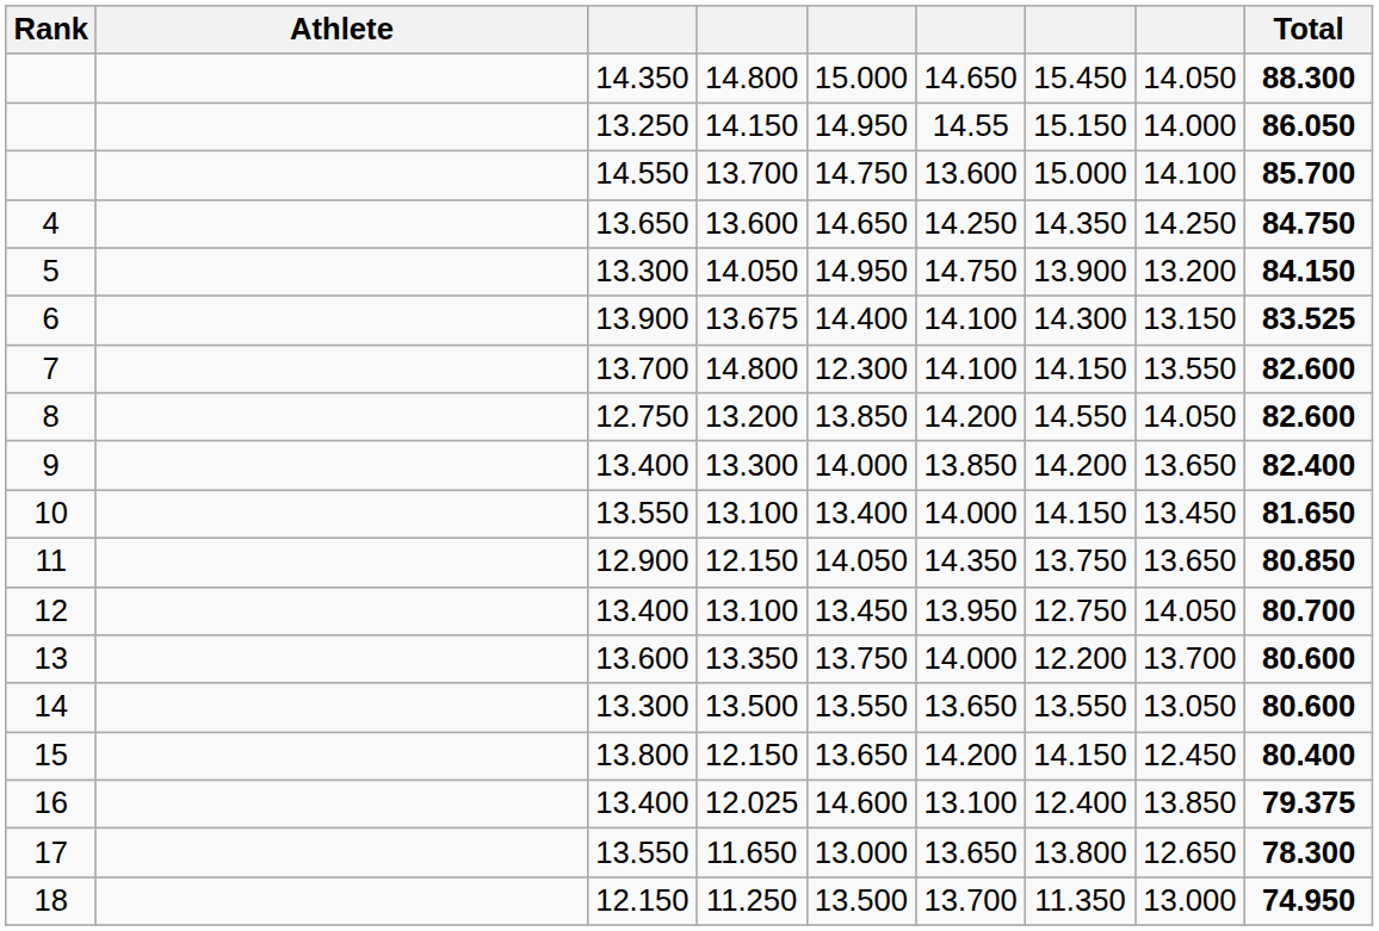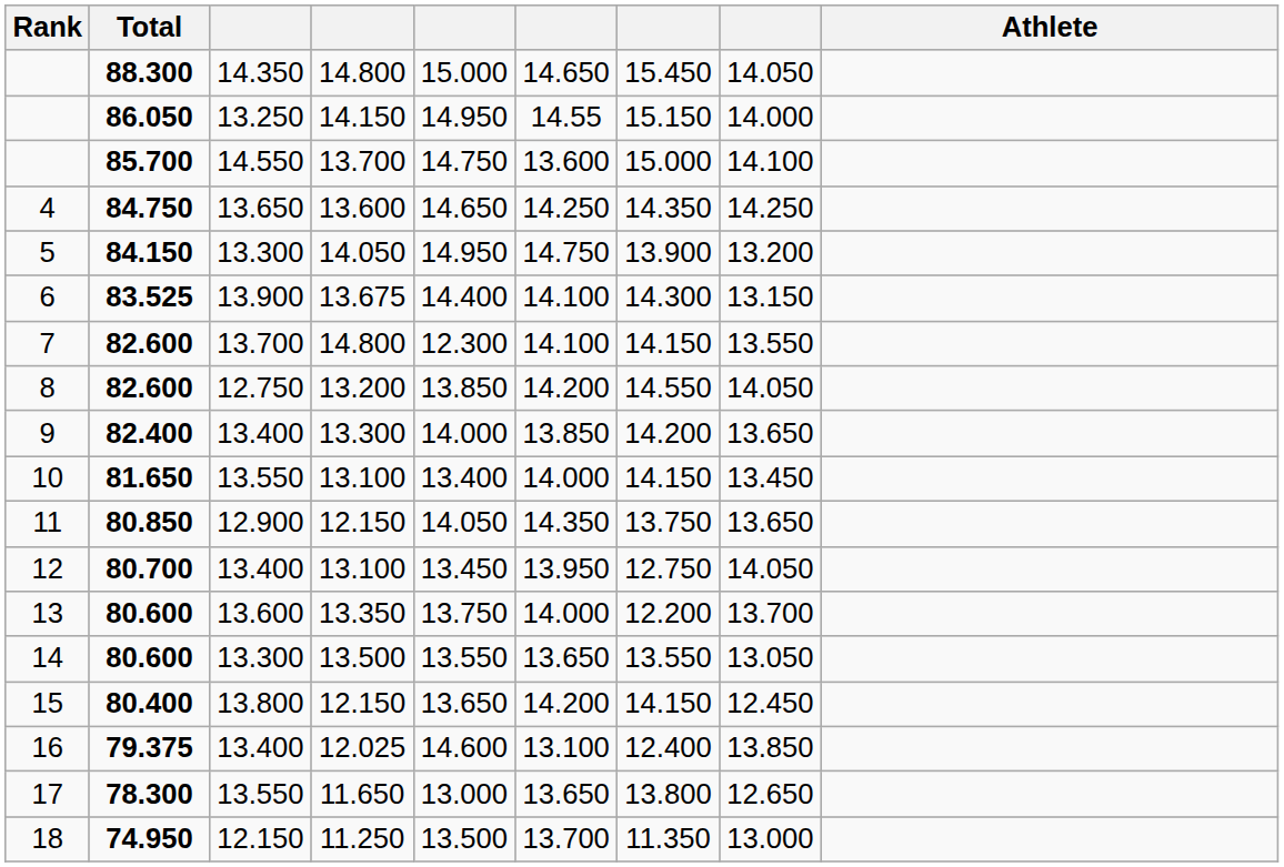columns swapped: Athlete <-> Total
